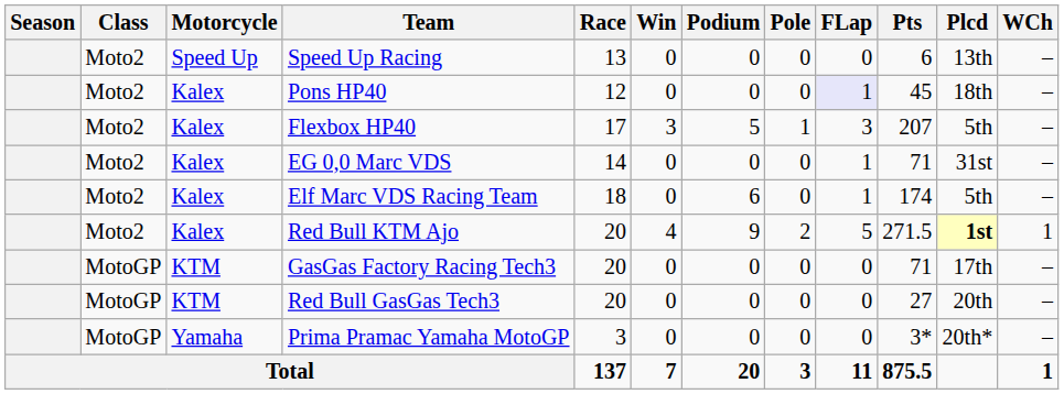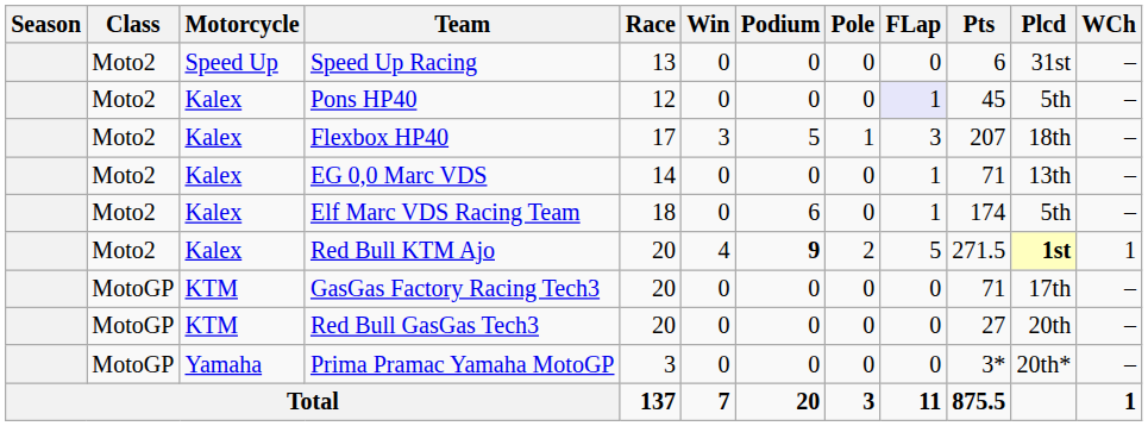Speed Up Racing | Plcd: 13th -> 31st
Pons HP40 | Plcd: 18th -> 5th
Flexbox HP40 | Plcd: 5th -> 18th
EG 0,0 Marc VDS | Plcd: 31st -> 13th
Red Bull KTM Ajo | Podium: normal -> bold
